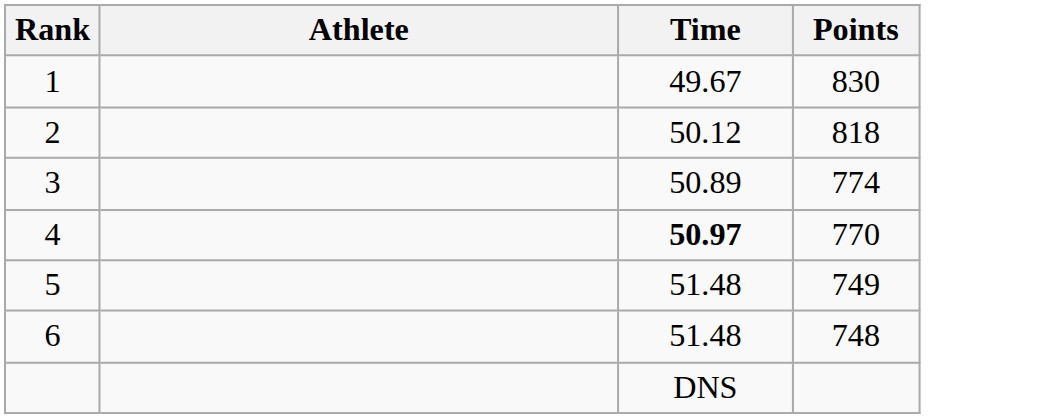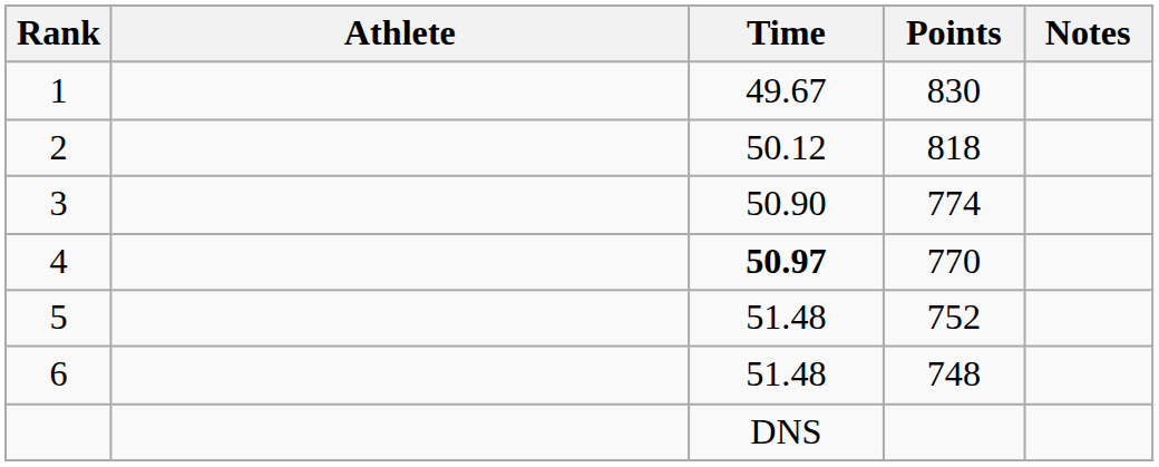+ column: Notes
3 | Time: 50.89 -> 50.90
5 | Points: 749 -> 752
